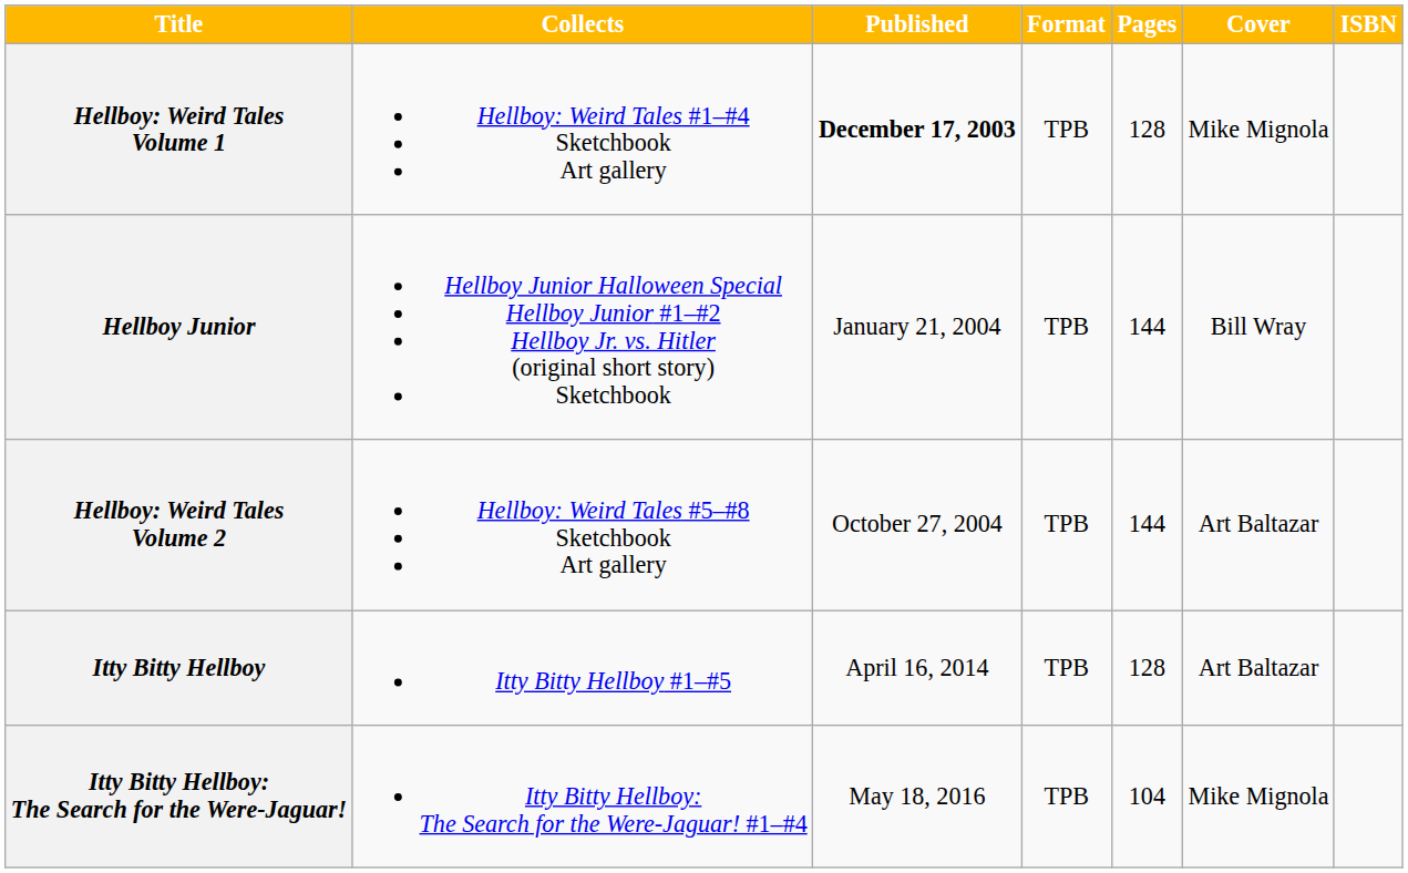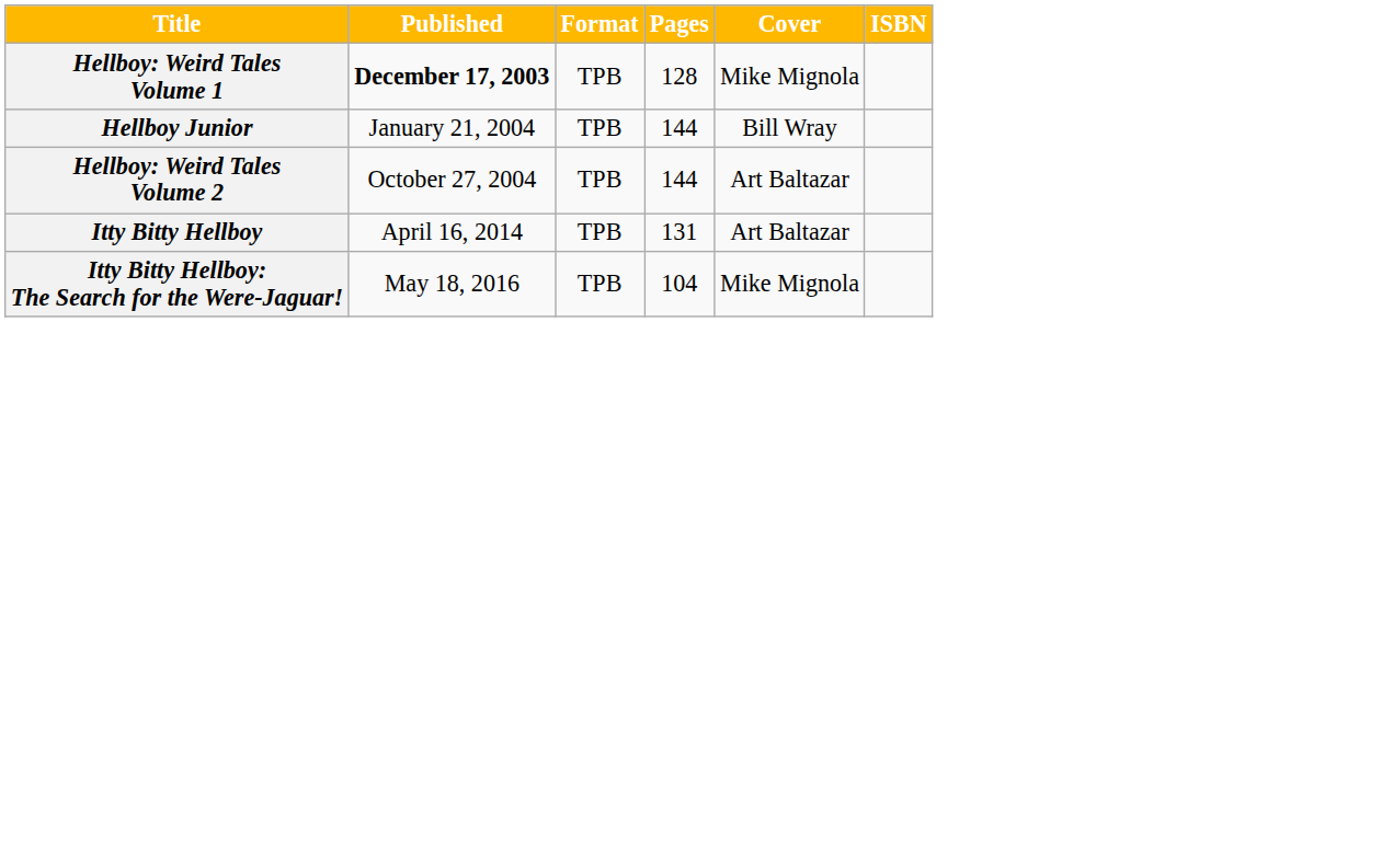- column: Collects | Hellboy: Weird Tales #1–#4 Sketchbook Art gallery | Hellboy Junior Halloween Special Hellboy Junior #1–#2 Hellboy Jr. vs. Hitler (original short story) Sketchbook | Hellboy: Weird Tales #5–#8 Sketchbook Art gallery | Itty Bitty Hellboy #1–#5 | Itty Bitty Hellboy: The Search for the Were-Jaguar! #1–#4
Itty Bitty Hellboy | Pages: 128 -> 131
